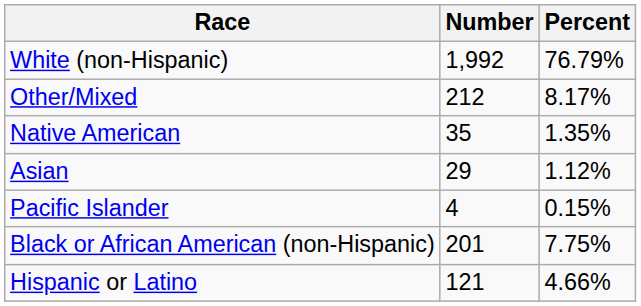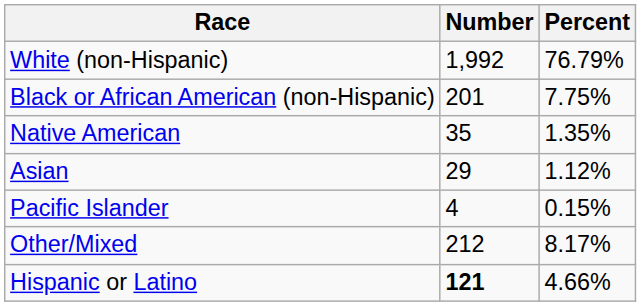rows swapped: Black or African American (non-Hispanic) <-> Other/Mixed
Hispanic or Latino | Number: normal -> bold
